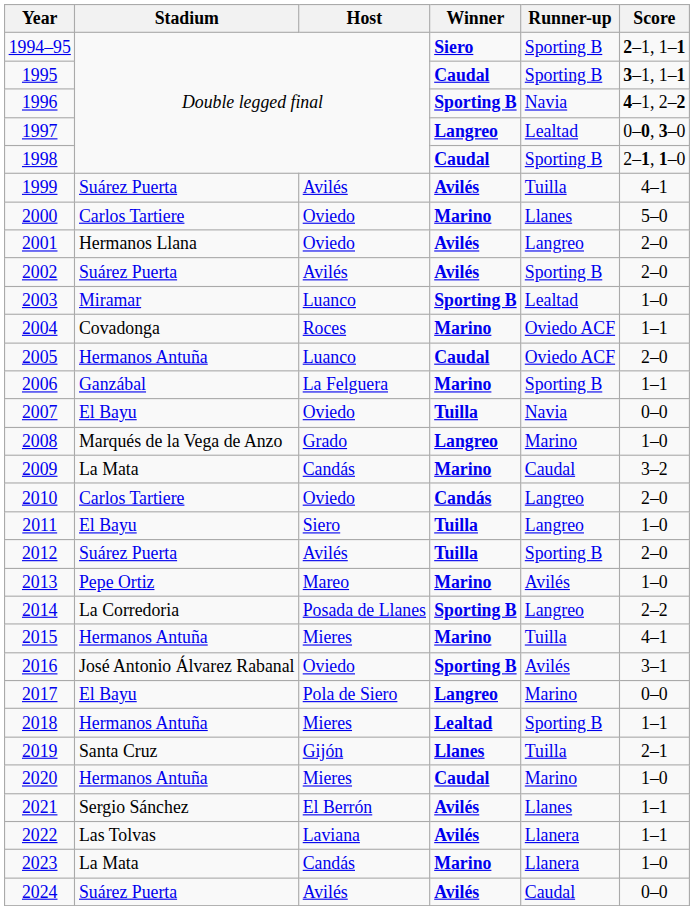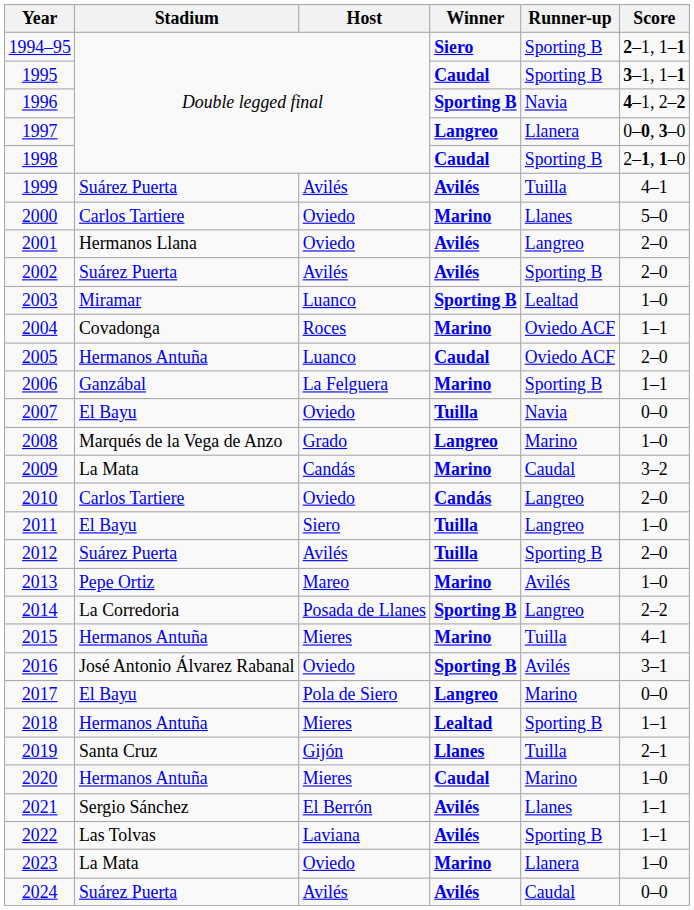1997 | Runner-up: Lealtad -> Llanera
2022 | Runner-up: Llanera -> Sporting B
2023 | Host: Candás -> Oviedo
